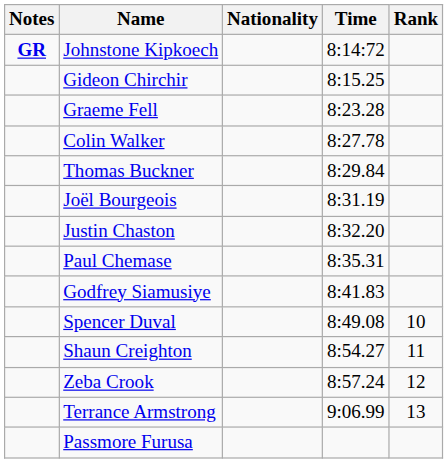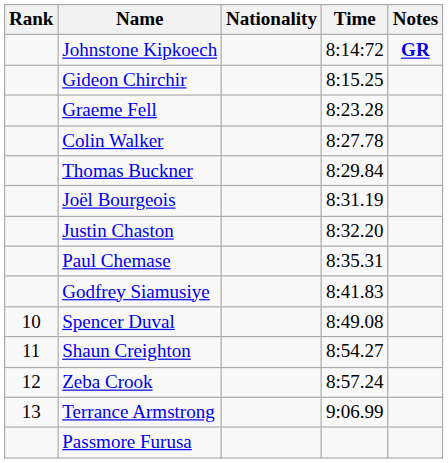columns swapped: Rank <-> Notes
